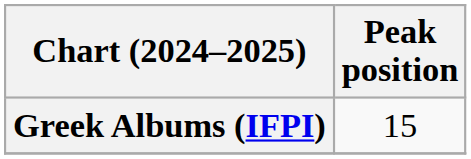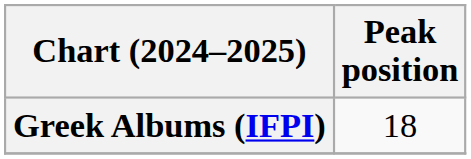Greek Albums (IFPI) | Peak position: 15 -> 18
